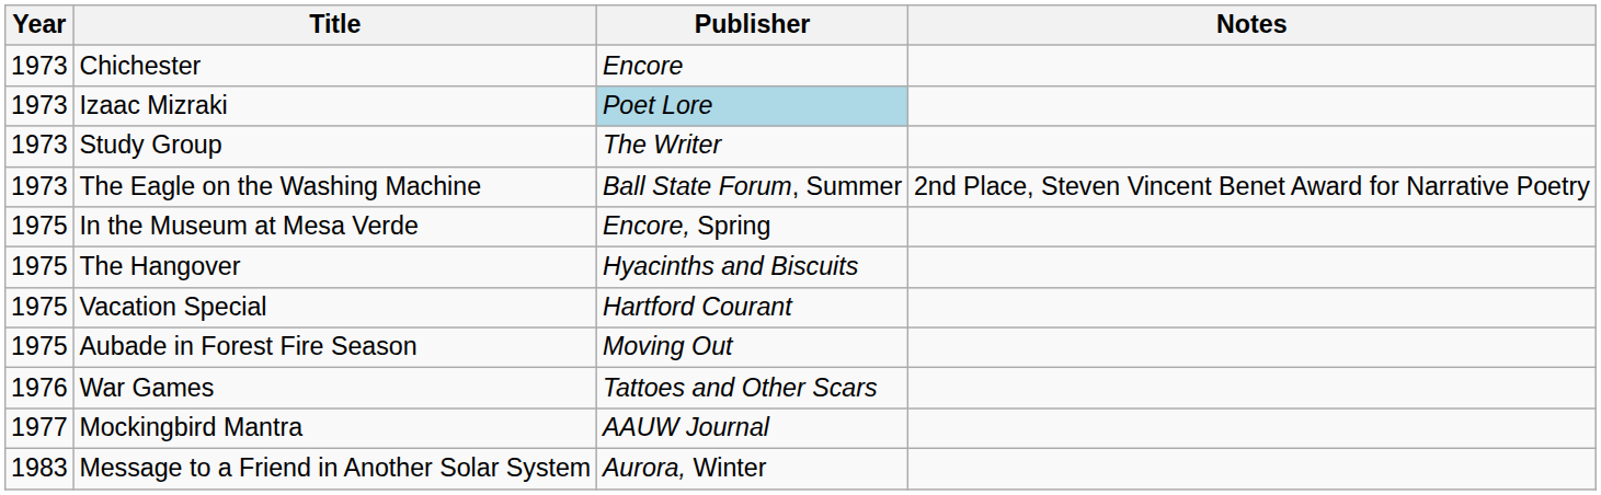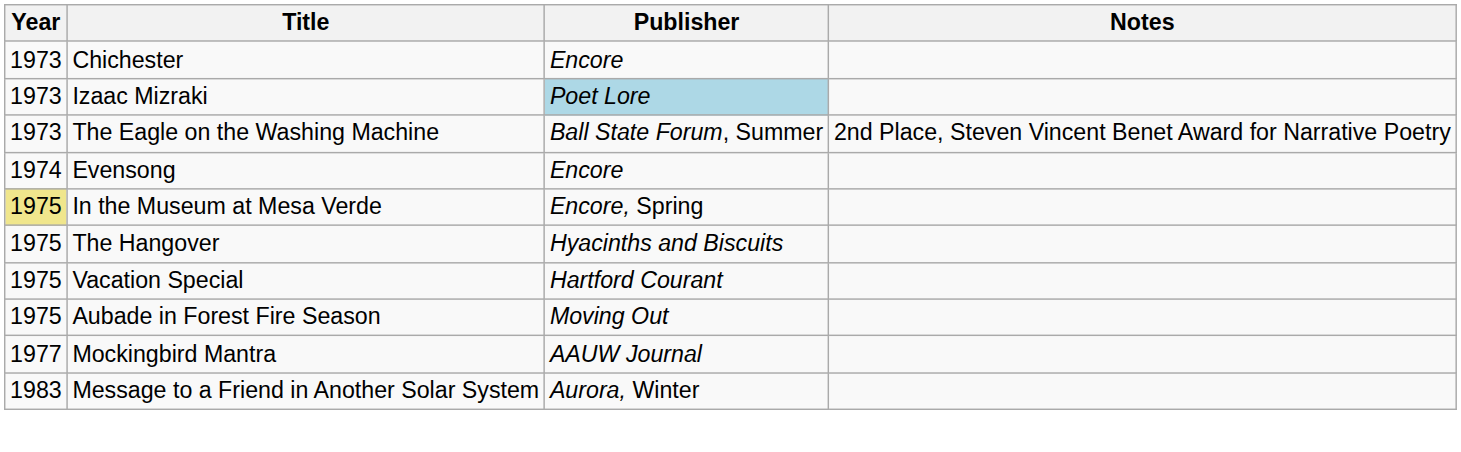- row: 1973 | Study Group | The Writer
+ row: 1974 | Evensong | Encore
In the Museum at Mesa Verde | Year: no background -> khaki background
- row: 1976 | War Games | Tattoes and Other Scars
